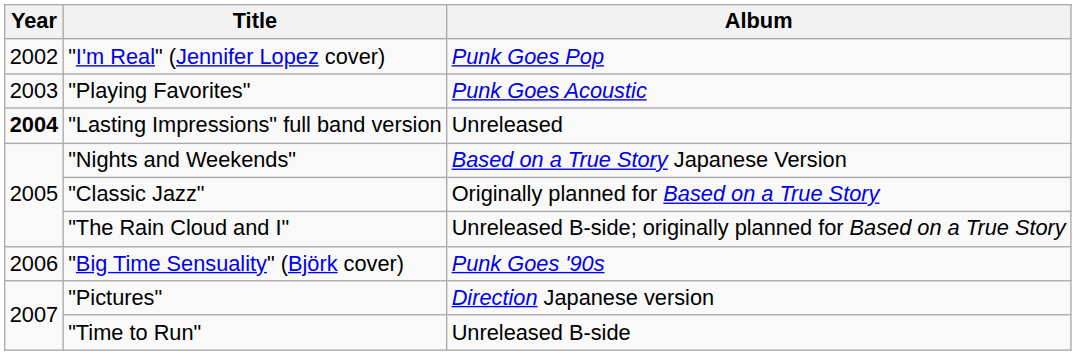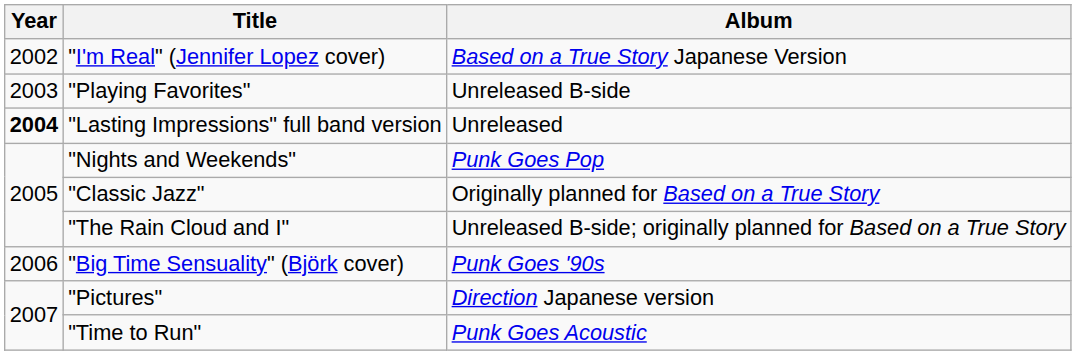"I'm Real" (Jennifer Lopez cover) | Album: Punk Goes Pop -> Based on a True Story Japanese Version
"Playing Favorites" | Album: Punk Goes Acoustic -> Unreleased B-side
"Nights and Weekends" | Album: Based on a True Story Japanese Version -> Punk Goes Pop
"Time to Run" | Album: Unreleased B-side -> Punk Goes Acoustic
